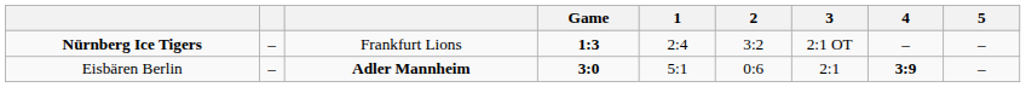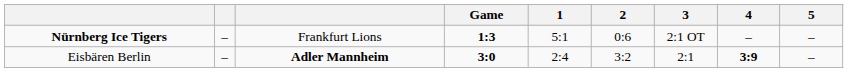Nürnberg Ice Tigers | 1: 2:4 -> 5:1
Nürnberg Ice Tigers | 2: 3:2 -> 0:6
Eisbären Berlin | 1: 5:1 -> 2:4
Eisbären Berlin | 2: 0:6 -> 3:2
